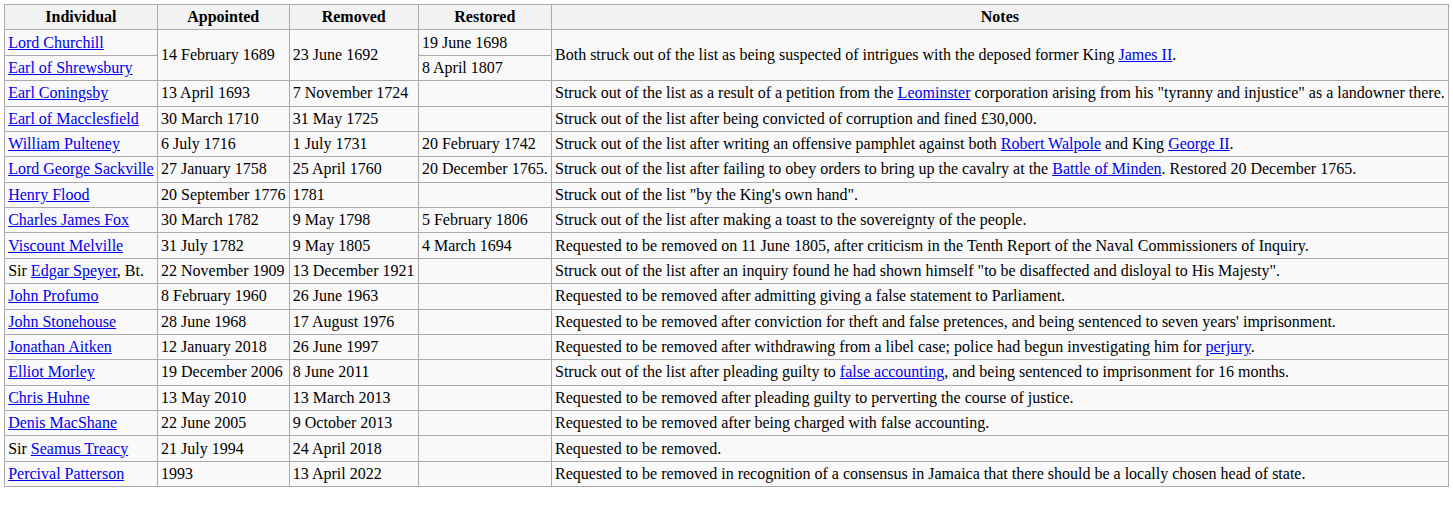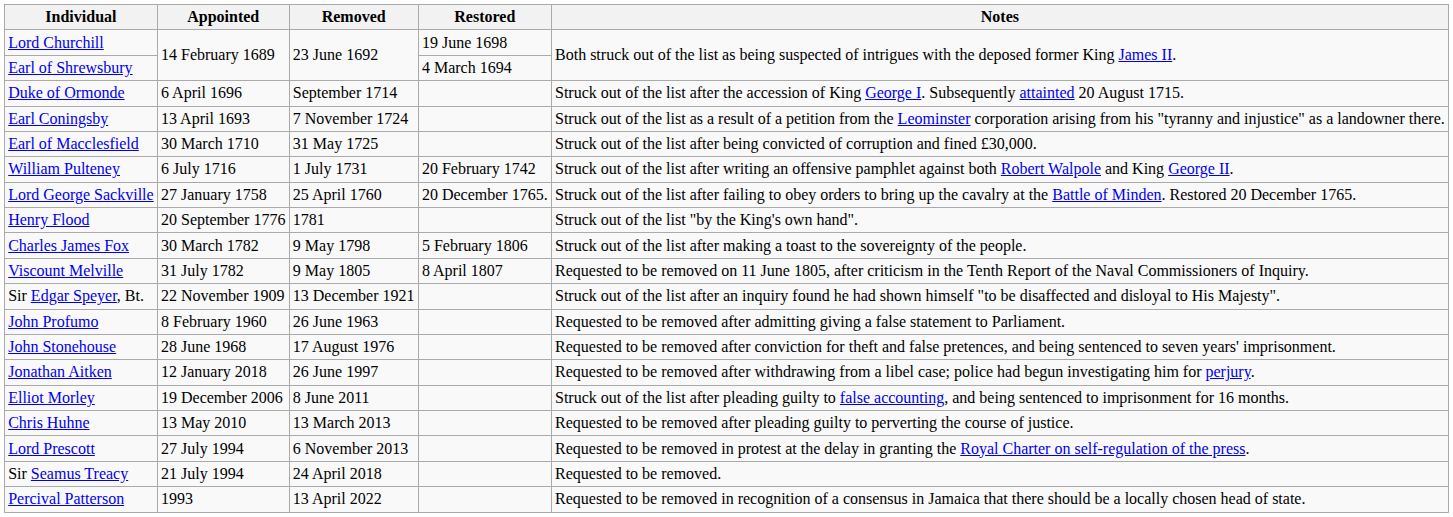Earl of Shrewsbury | Restored: 8 April 1807 -> 4 March 1694
+ row: Duke of Ormonde | 6 April 1696 | September 1714 | Struck out of the list after the accession of King George I. Subsequently attainted 20 August 1715.
Viscount Melville | Restored: 4 March 1694 -> 8 April 1807
- row: Denis MacShane | 22 June 2005 | 9 October 2013 | Requested to be removed after being charged with false accounting.
+ row: Lord Prescott | 27 July 1994 | 6 November 2013 | Requested to be removed in protest at the delay in granting the Royal Charter on self-regulation of the press.
